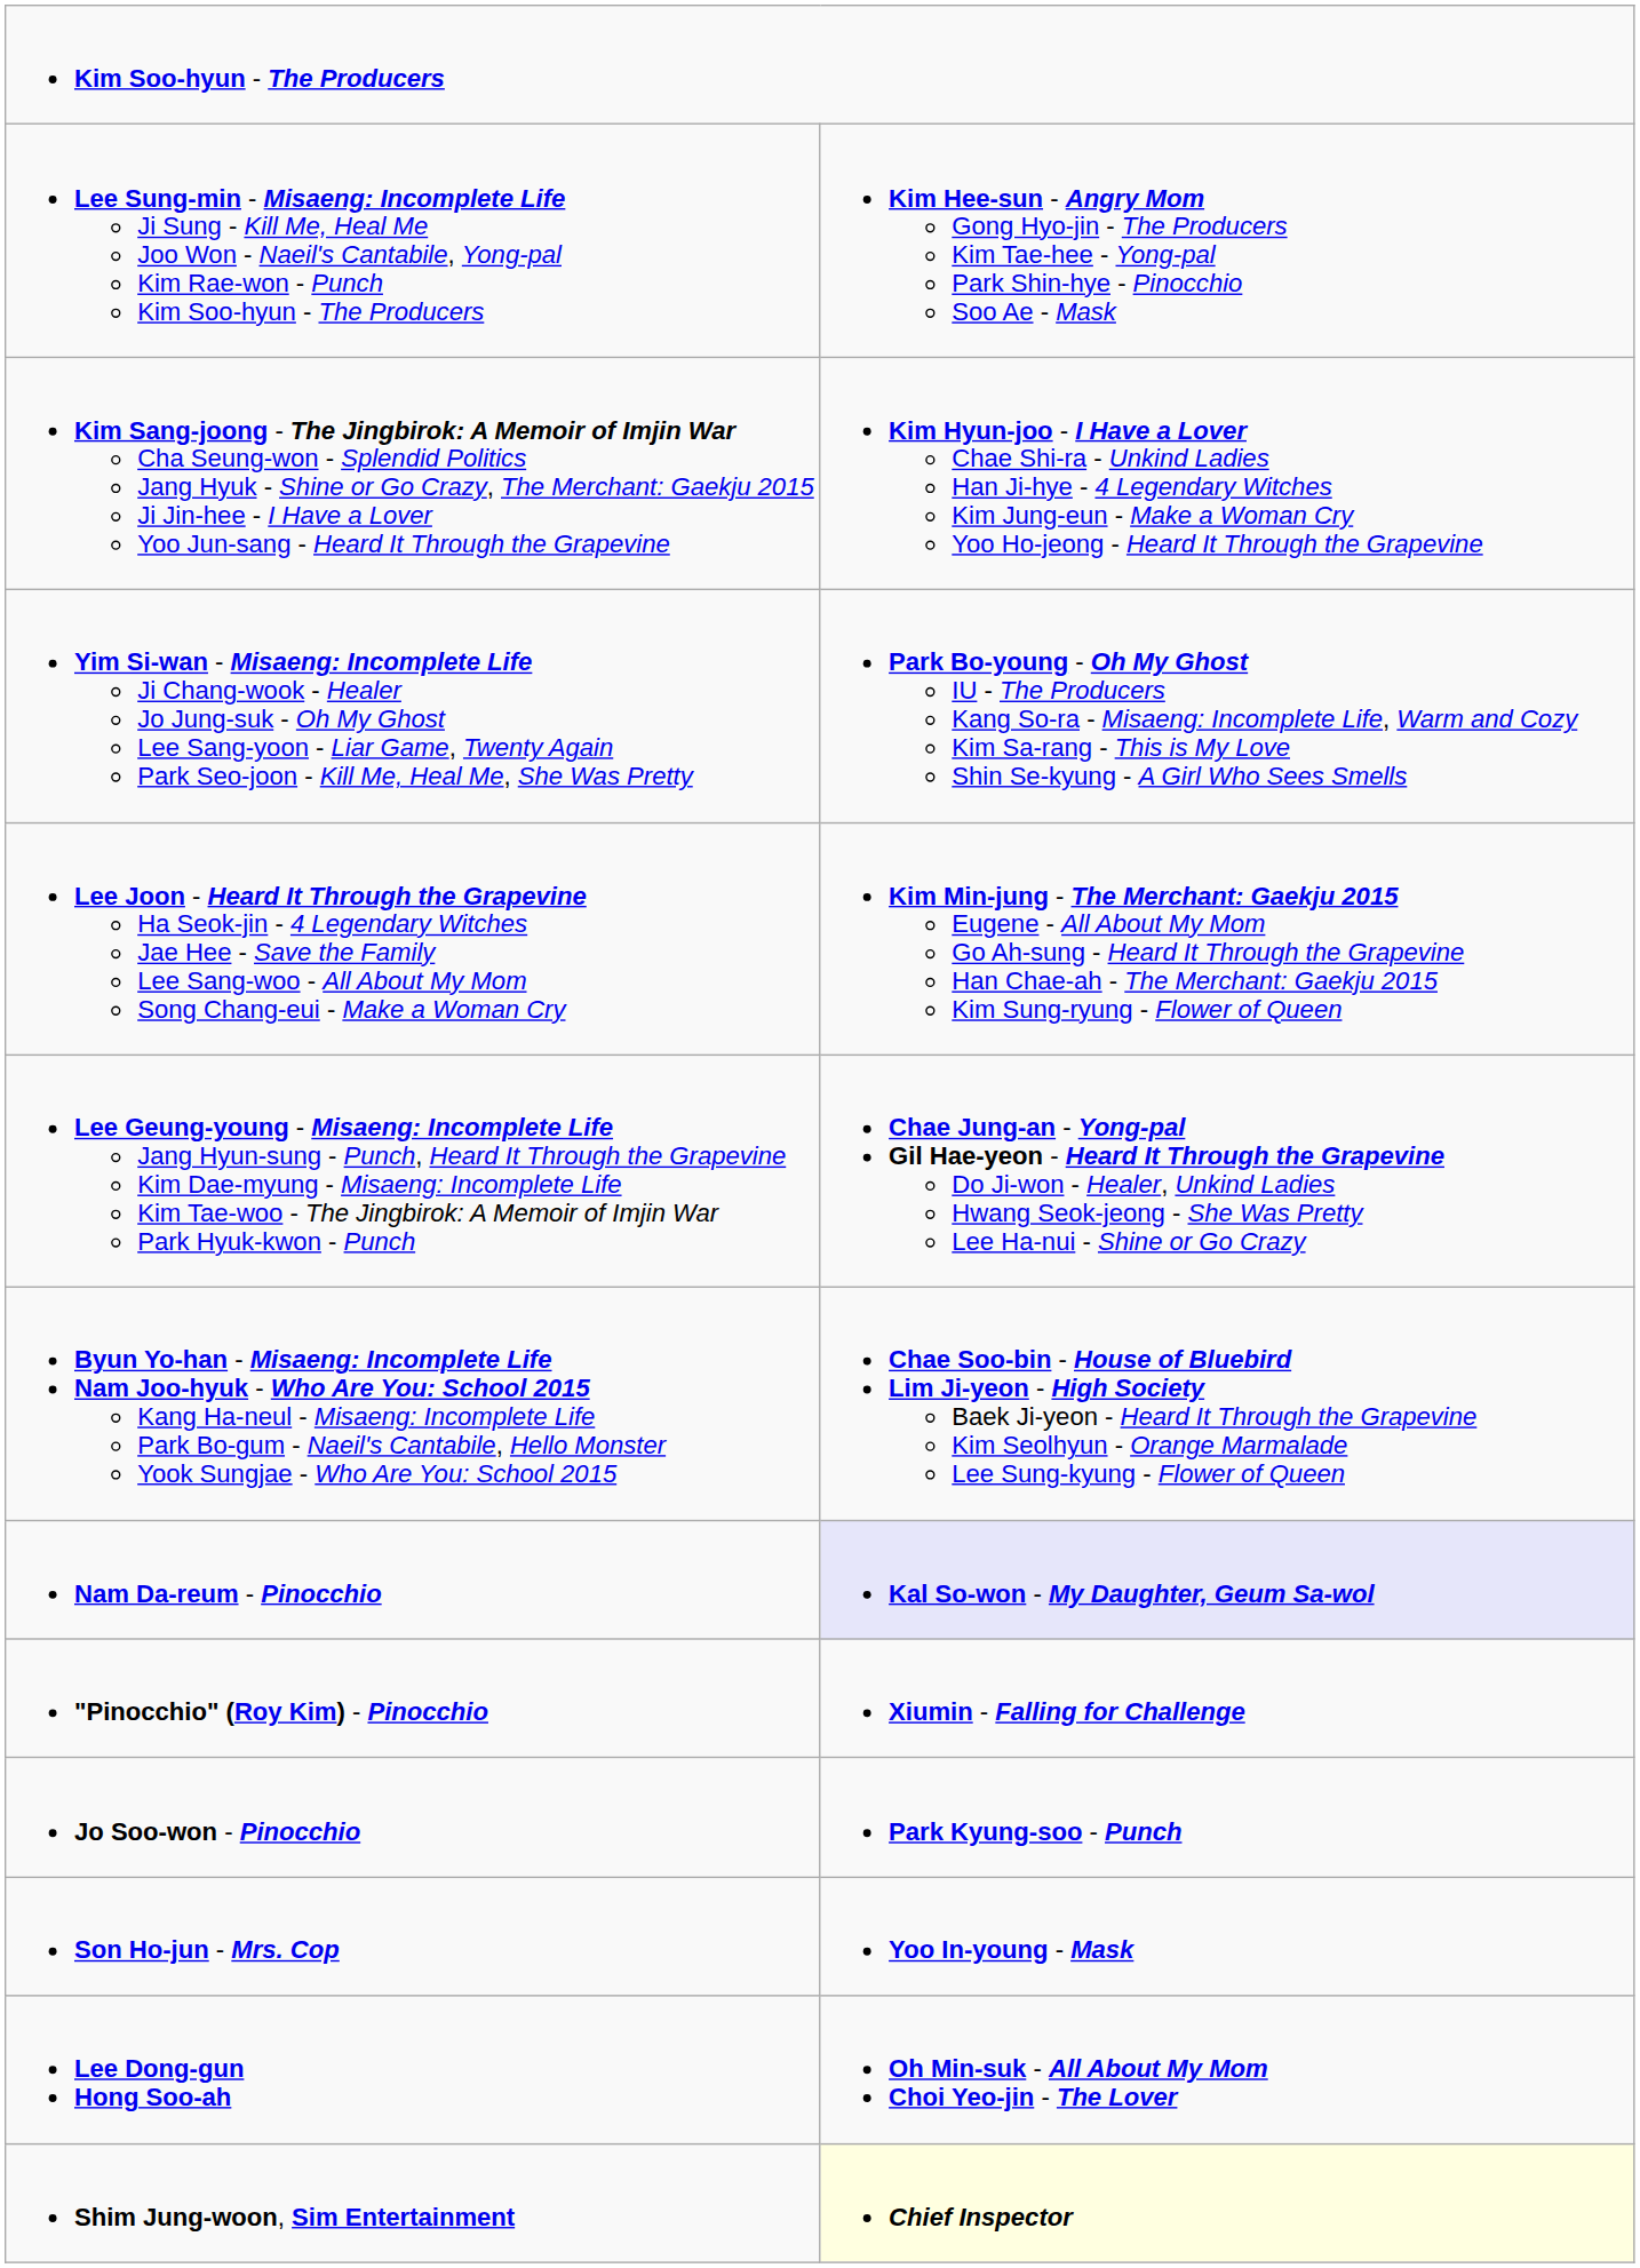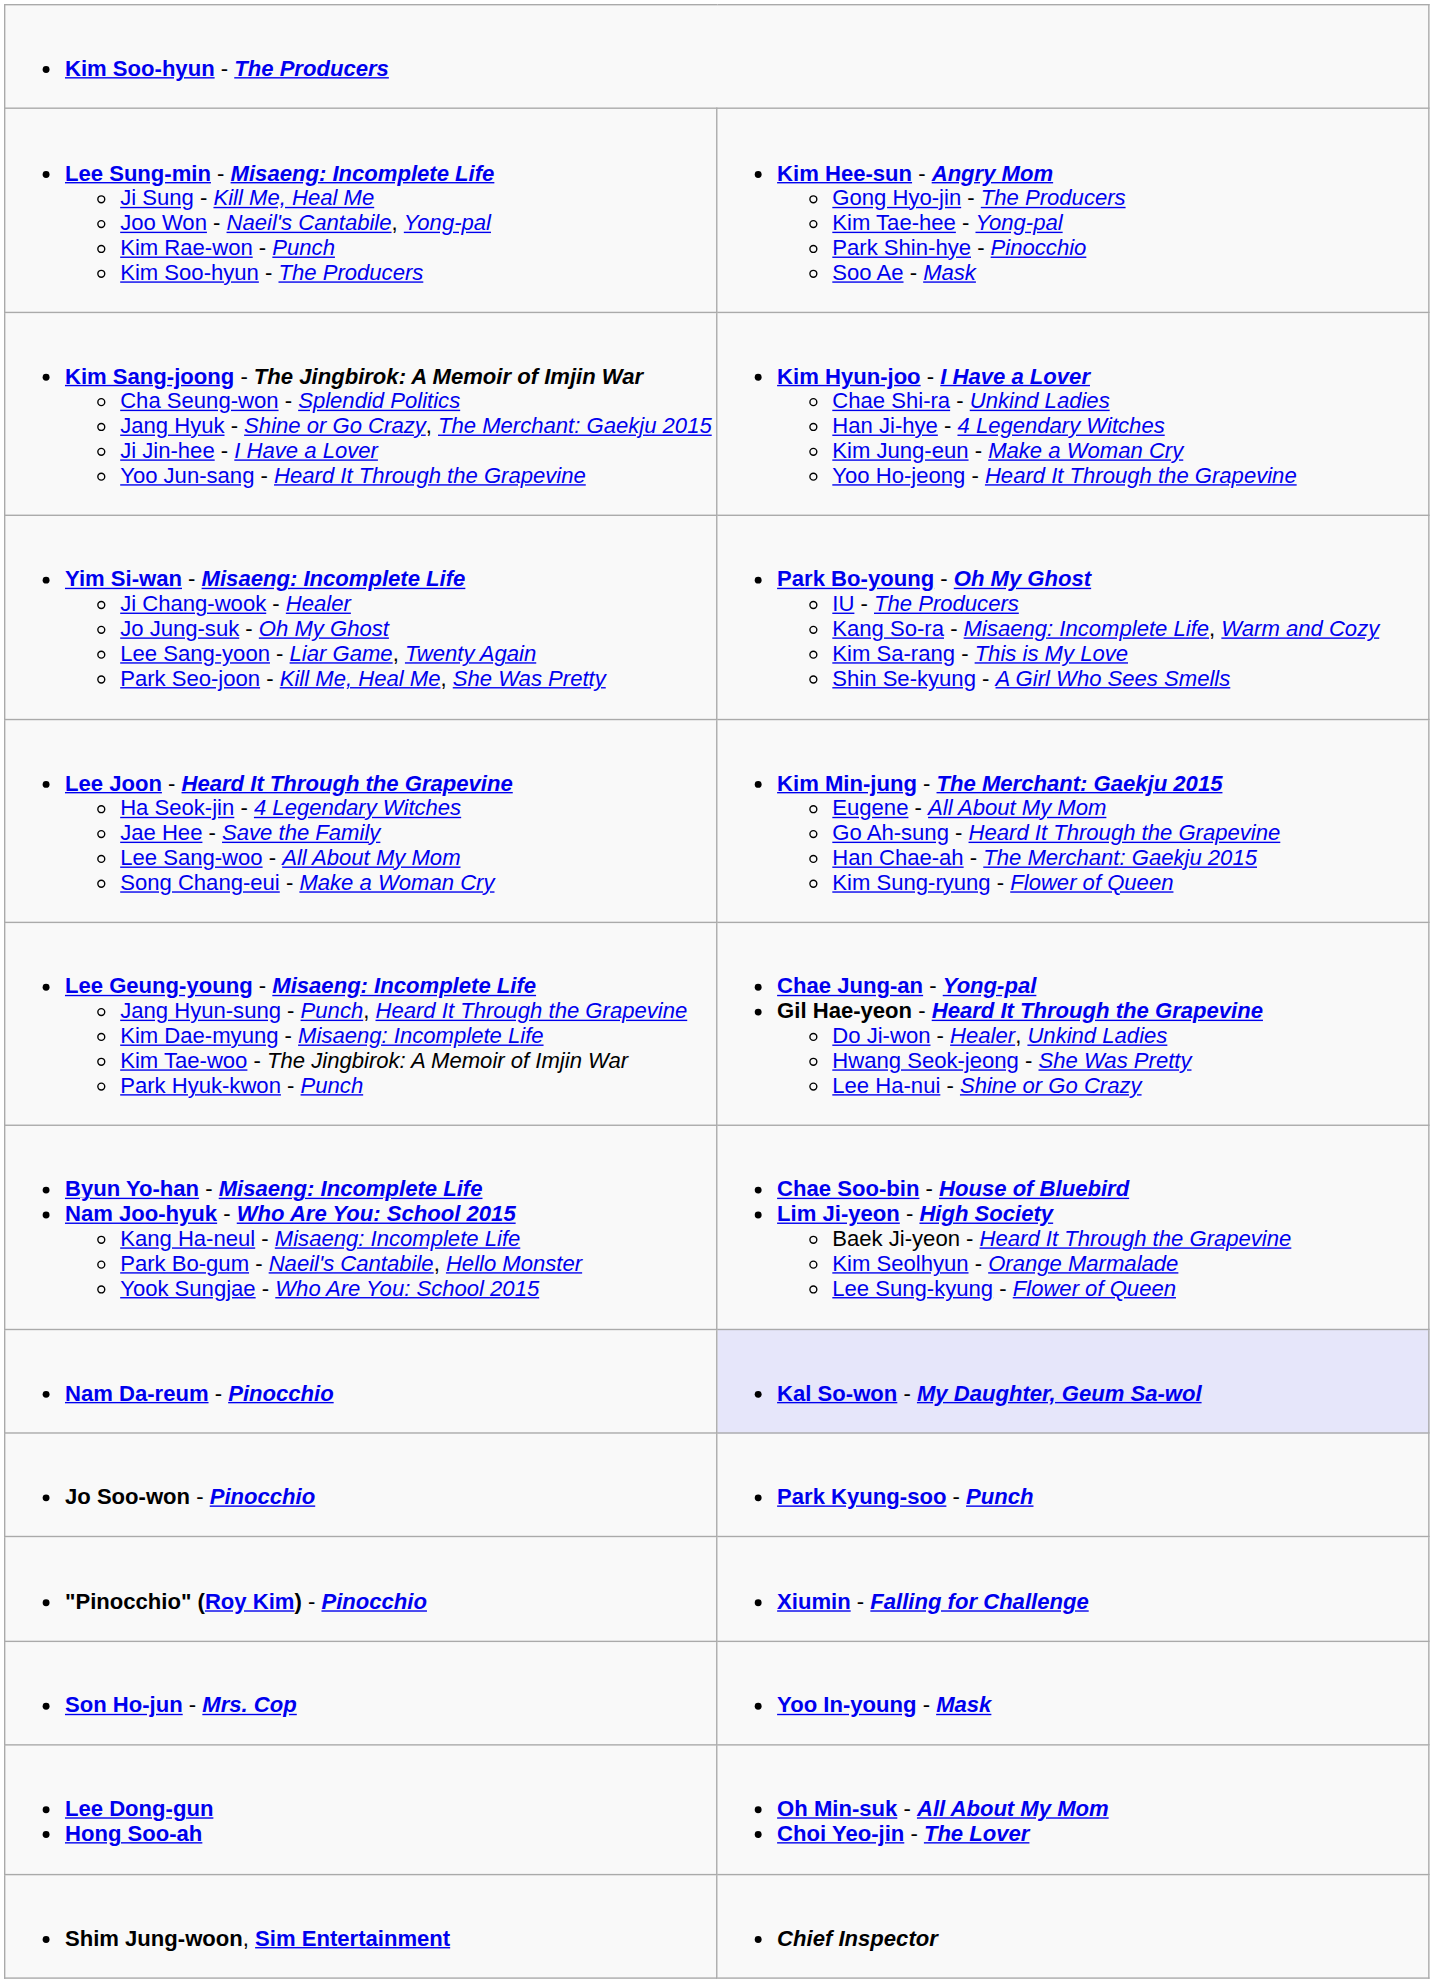rows swapped: Jo Soo-won - Pinocchio <-> "Pinocchio" (Roy Kim) - Pinocchio
Shim Jung-woon, Sim Entertainment | column 2: lightyellow background -> no background
